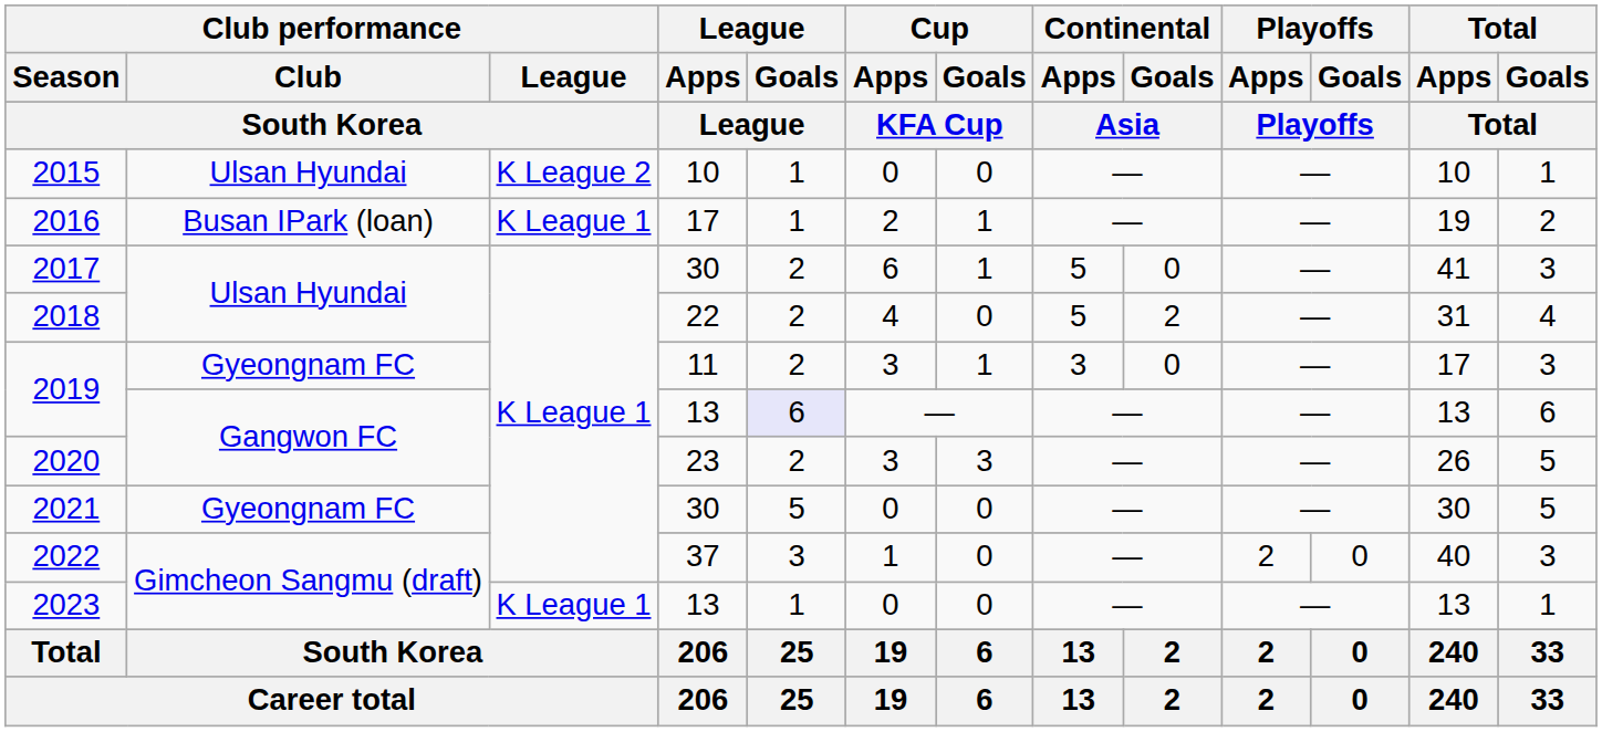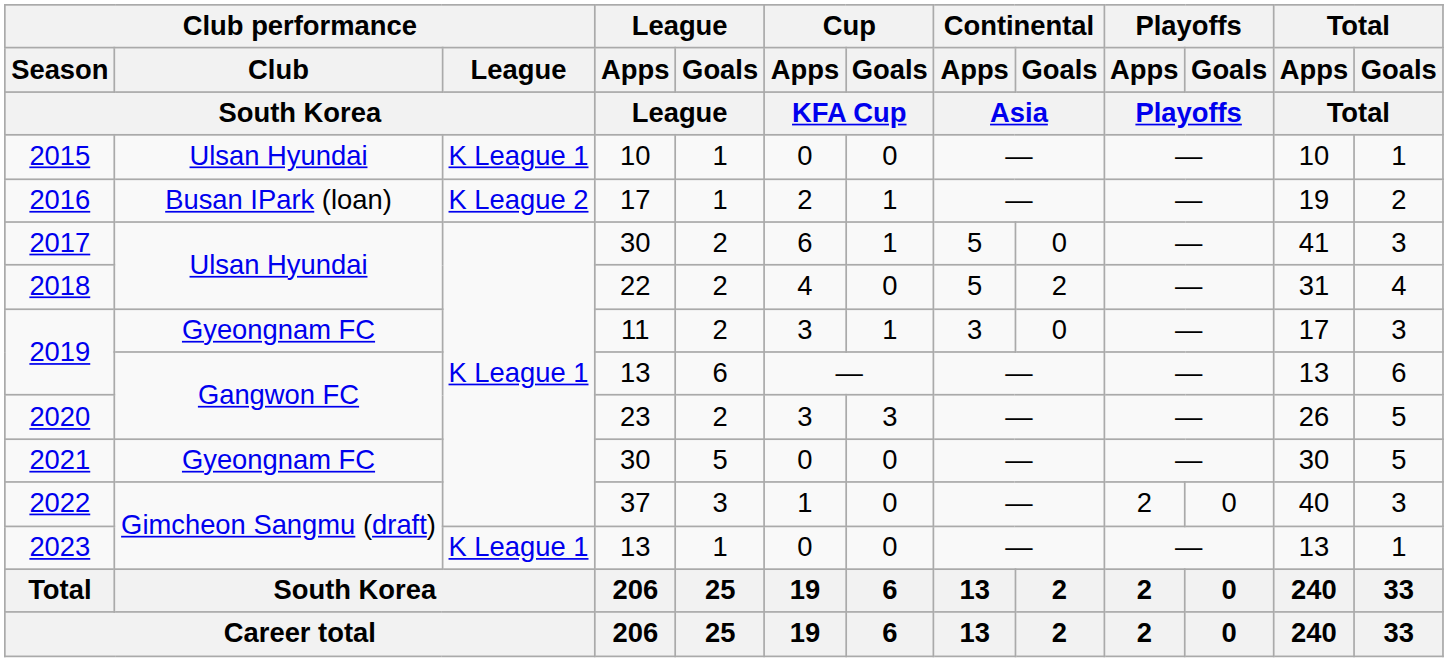2015 | Club performance / League / South Korea: K League 2 -> K League 1
2016 | Club performance / League / South Korea: K League 1 -> K League 2
2019 / 13 | League / Goals / League: lavender background -> no background
